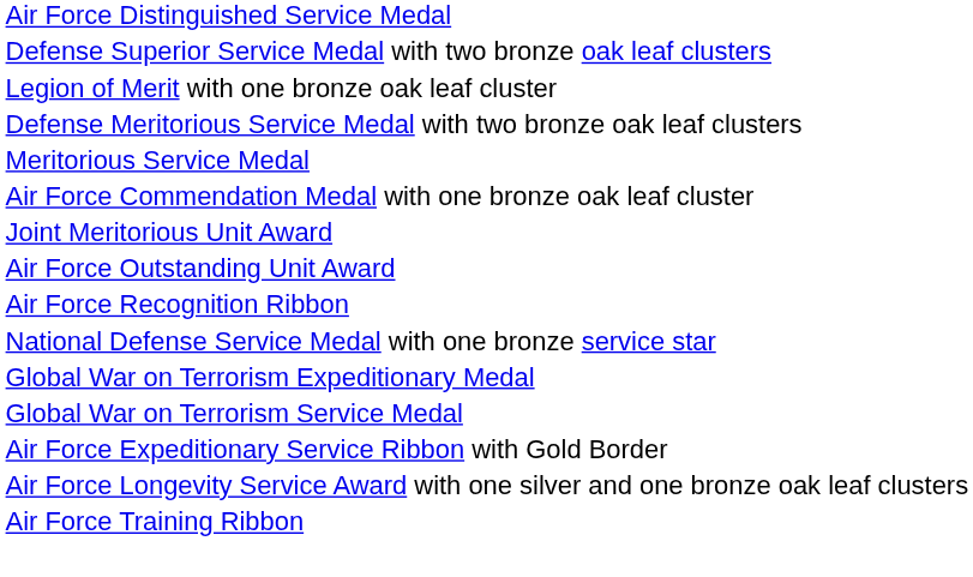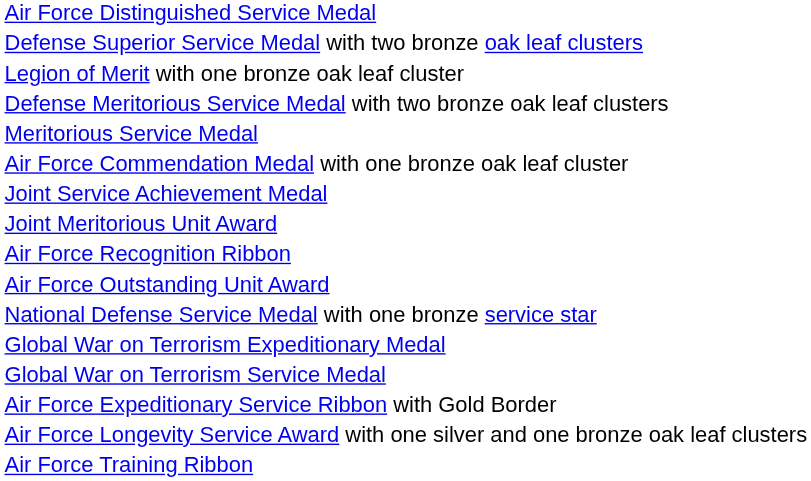+ row: Joint Service Achievement Medal
rows swapped: Air Force Outstanding Unit Award <-> Air Force Recognition Ribbon
